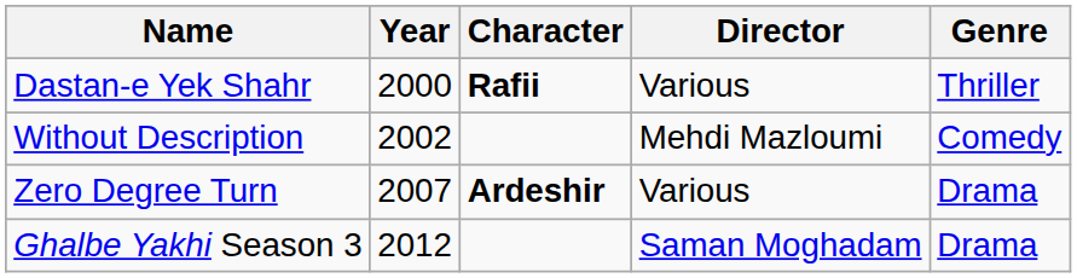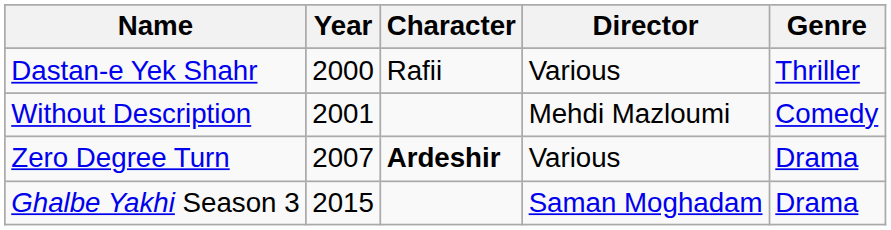Dastan-e Yek Shahr | Character: bold -> normal
Without Description | Year: 2002 -> 2001
Ghalbe Yakhi Season 3 | Year: 2012 -> 2015
